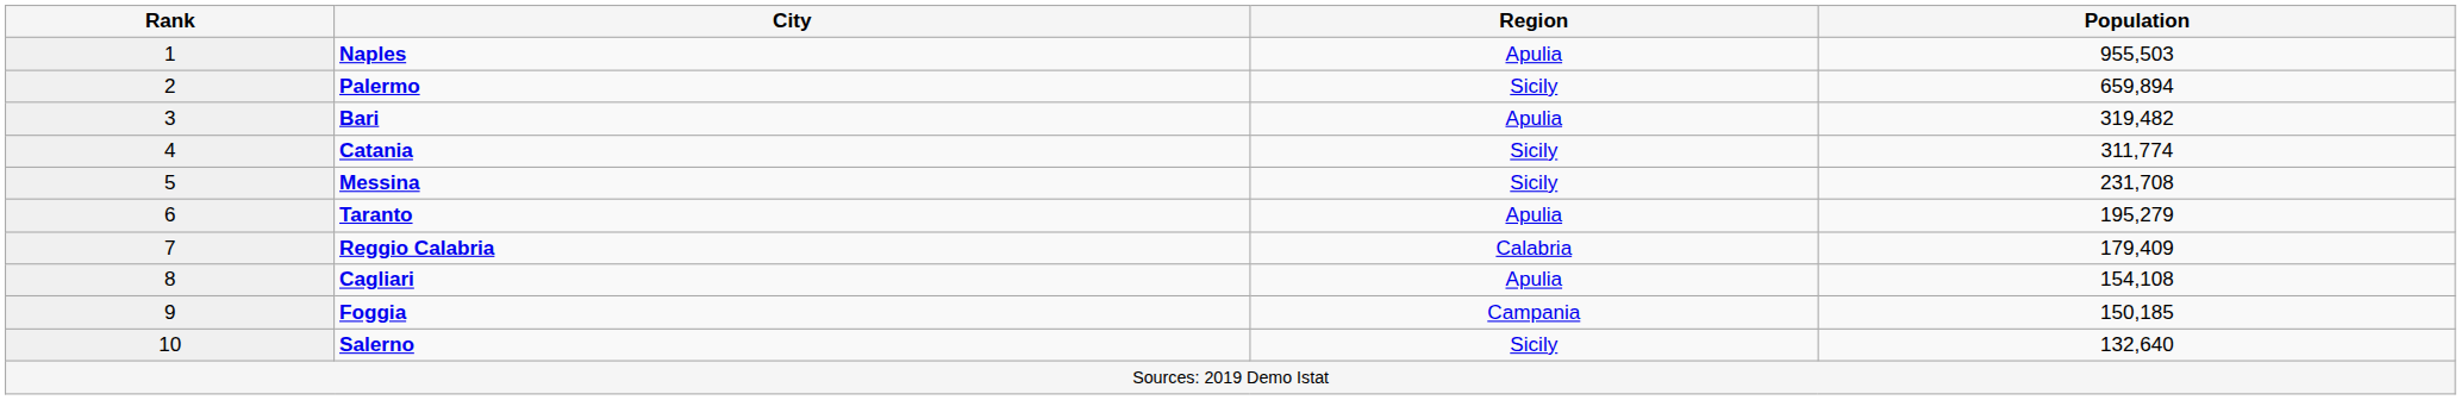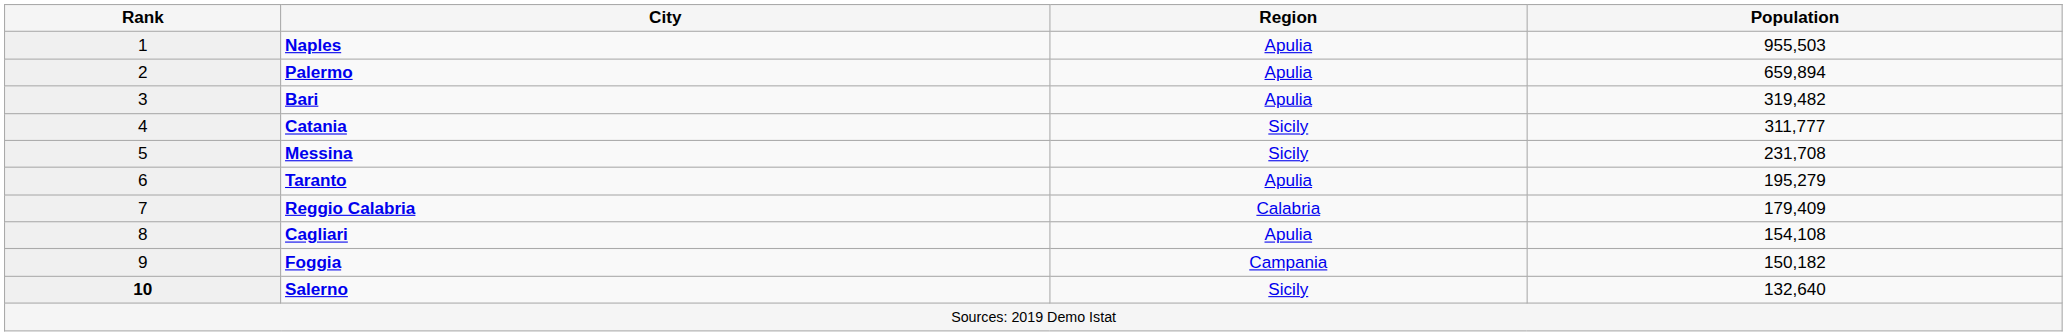Palermo | Region: Sicily -> Apulia
Catania | Population: 311,774 -> 311,777
Foggia | Population: 150,185 -> 150,182
Salerno | Rank: normal -> bold
